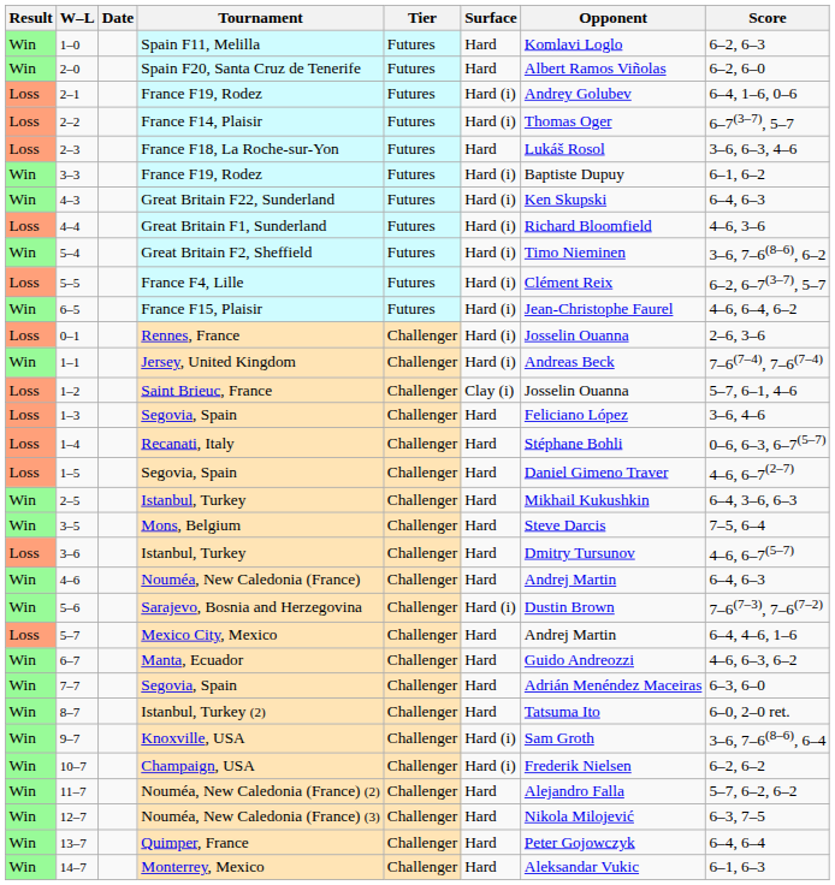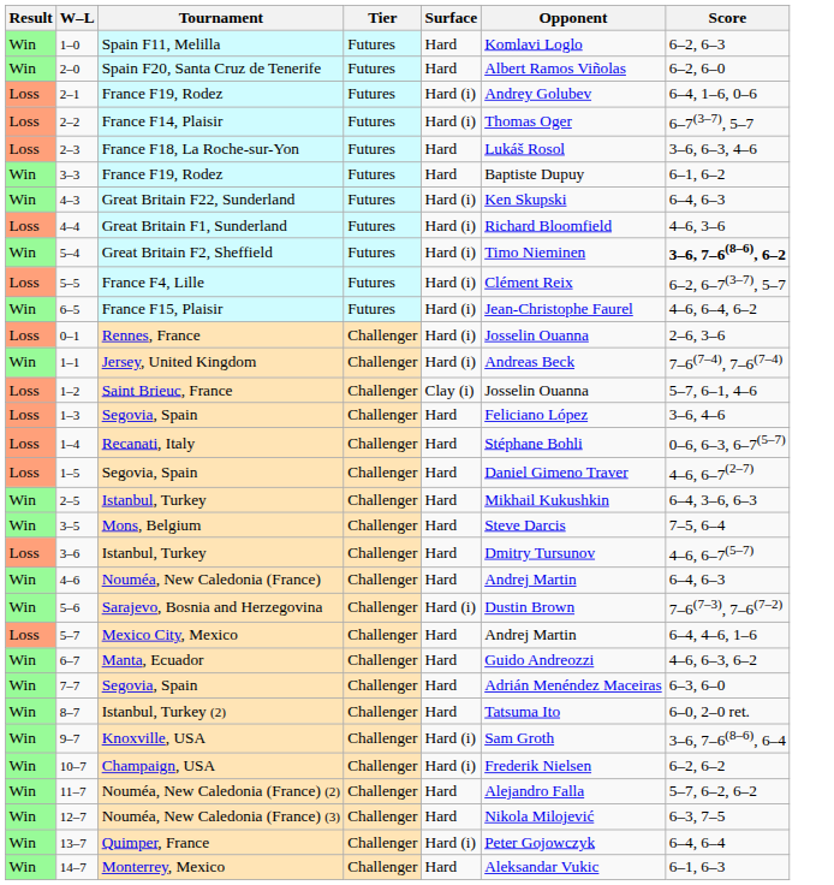- column: Date
3–3 | Surface: Hard (i) -> Hard
5–4 | Score: normal -> bold
13–7 | Surface: Hard -> Hard (i)
